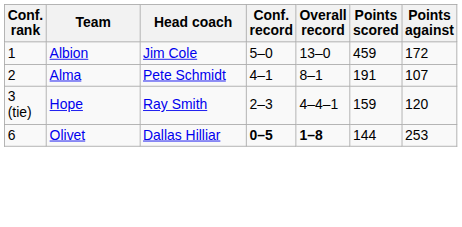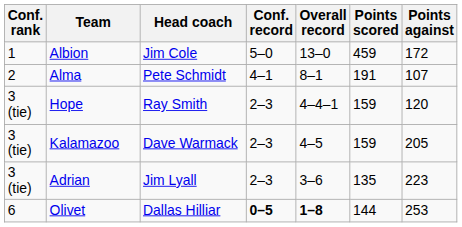+ row: 3 (tie) | Kalamazoo | Dave Warmack | 2–3 | 4–5 | 159 | 205
+ row: 3 (tie) | Adrian | Jim Lyall | 2–3 | 3–6 | 135 | 223
